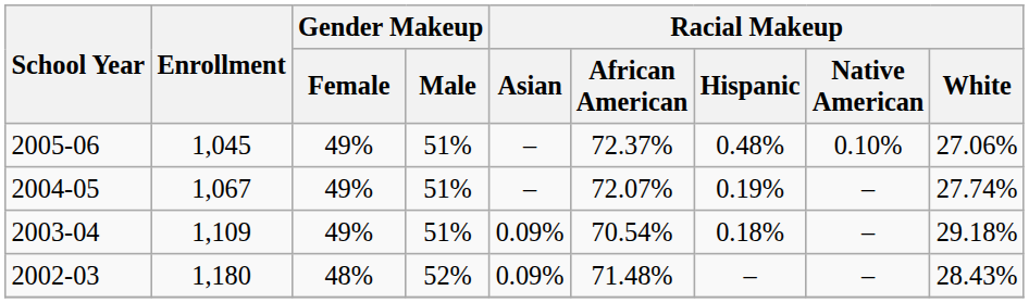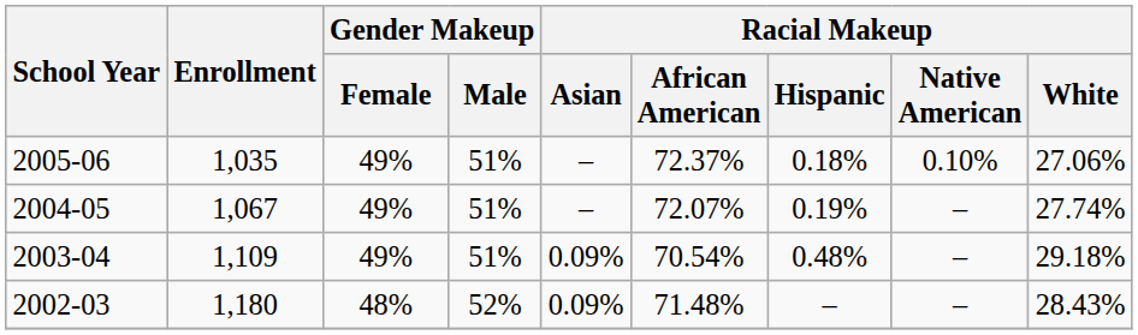2005-06 | Enrollment: 1,045 -> 1,035
2005-06 | Racial Makeup / Hispanic: 0.48% -> 0.18%
2003-04 | Racial Makeup / Hispanic: 0.18% -> 0.48%
